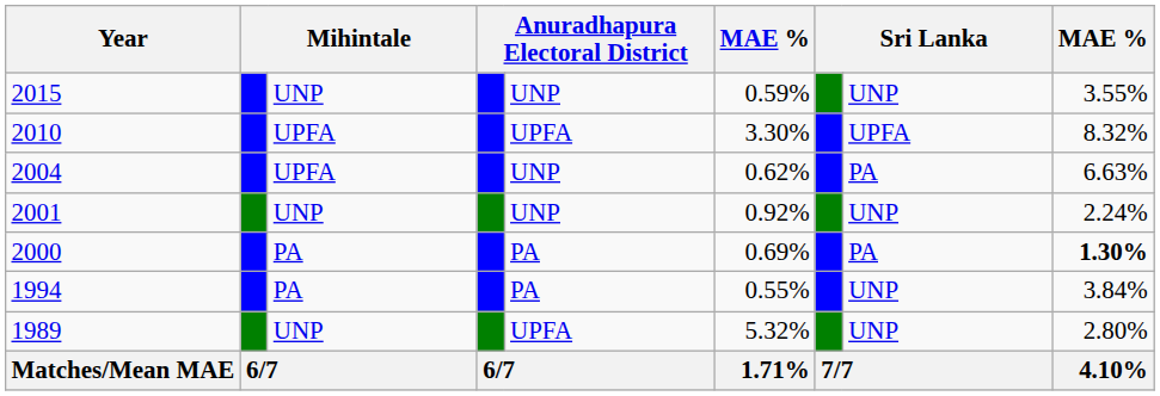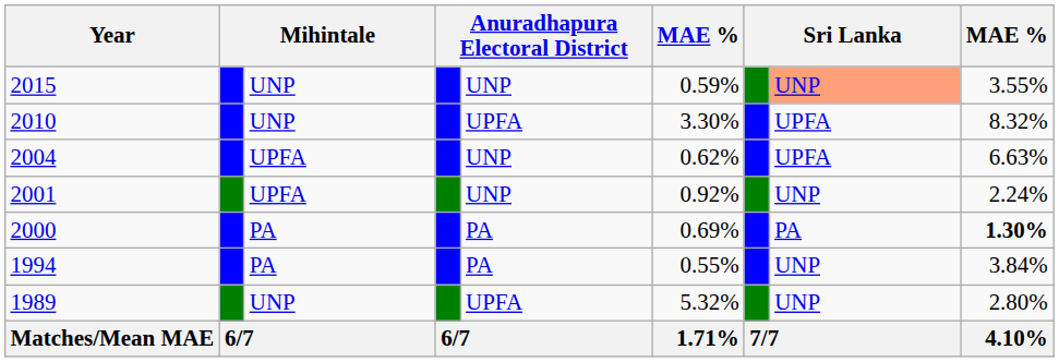2015 | column 8: no background -> lightsalmon background
2010 | column 3: UPFA -> UNP
2004 | column 8: PA -> UPFA
2001 | column 3: UNP -> UPFA
